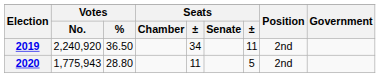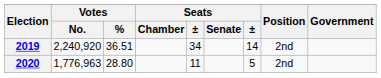2019 | Votes / %: 36.50 -> 36.51
2019 | column 7: 11 -> 14
2020 | Votes / No.: 1,775,943 -> 1,776,963
